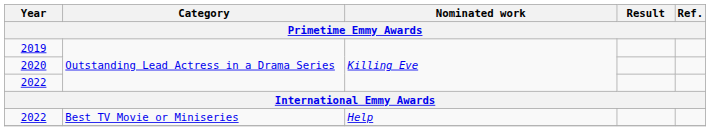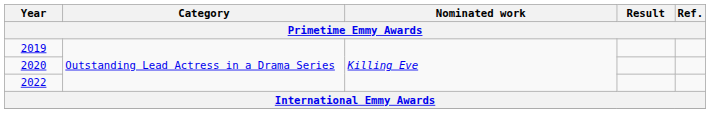- row: 2022 | Best TV Movie or Miniseries | Help
